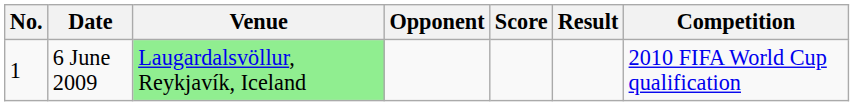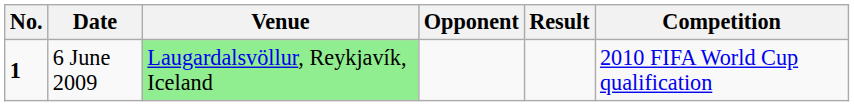- column: Score
6 June 2009 | No.: normal -> bold
